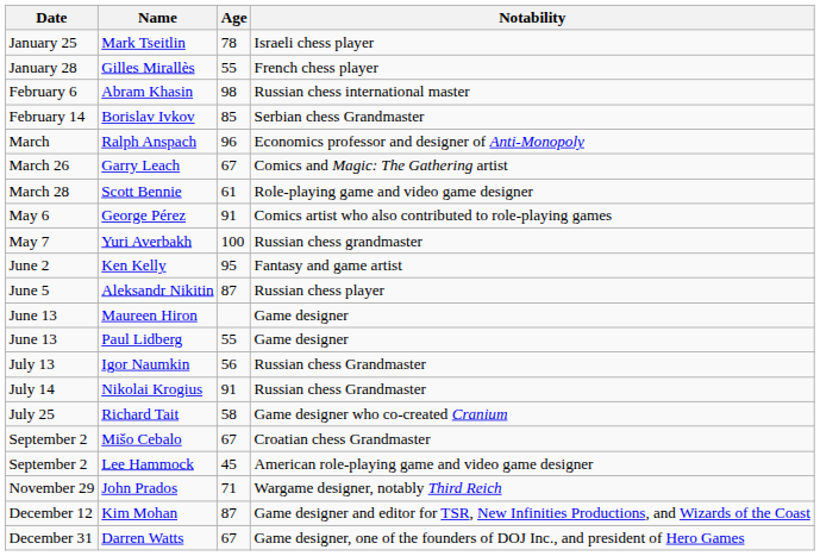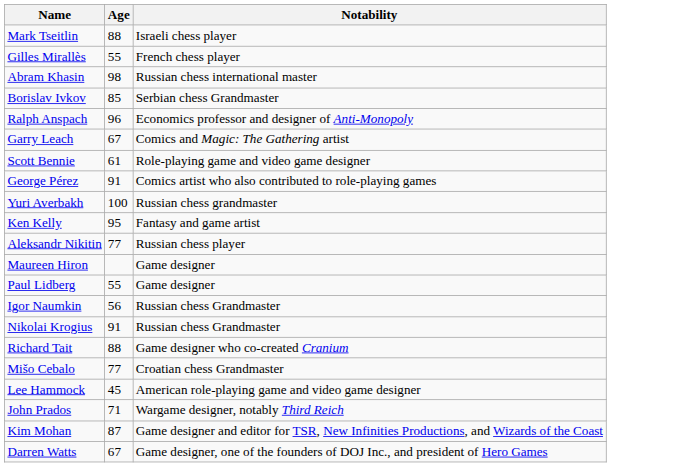- column: Date | January 25 | January 28 | February 6 | February 14 | March | March 26 | March 28 | May 6 | May 7 | June 2 | June 5 | June 13 | June 13 | July 13 | July 14 | July 25 | September 2 | September 2 | November 29 | December 12 | December 31
Mark Tseitlin | Age: 78 -> 88
Aleksandr Nikitin | Age: 87 -> 77
Richard Tait | Age: 58 -> 88
Mišo Cebalo | Age: 67 -> 77
